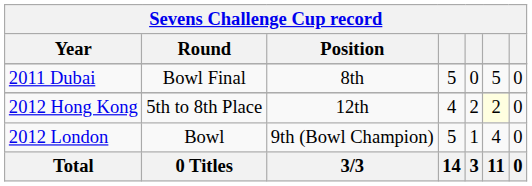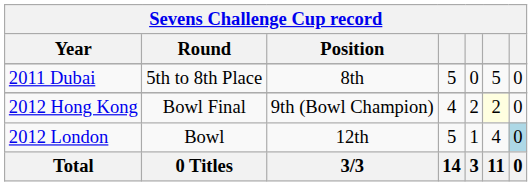2011 Dubai | Round: Bowl Final -> 5th to 8th Place
2012 Hong Kong | Round: 5th to 8th Place -> Bowl Final
2012 Hong Kong | Position: 12th -> 9th (Bowl Champion)
2012 London | Position: 9th (Bowl Champion) -> 12th
2012 London | column 7: no background -> lightblue background
